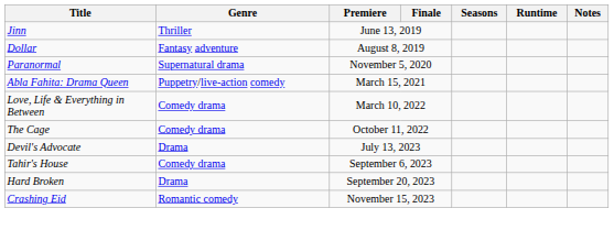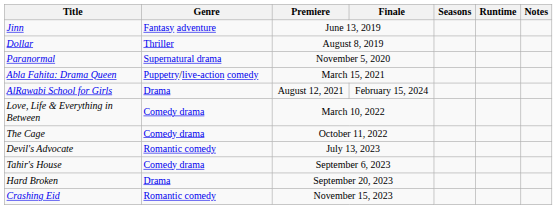Jinn | Genre: Thriller -> Fantasy adventure
Dollar | Genre: Fantasy adventure -> Thriller
+ row: AlRawabi School for Girls | Drama | August 12, 2021 | February 15, 2024
Devil's Advocate | Genre: Drama -> Romantic comedy
